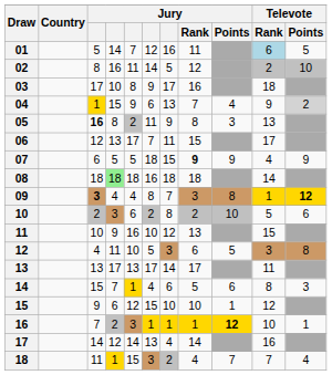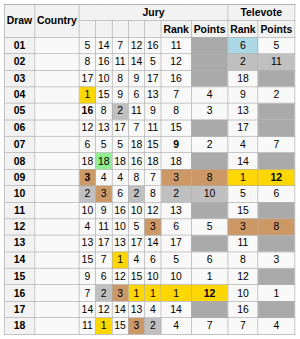02 | Televote / Points: 10 -> 11
04 | Televote / Points: lightgrey background -> no background
07 | Jury / Points: 9 -> 2
07 | Televote / Points: 9 -> 7
